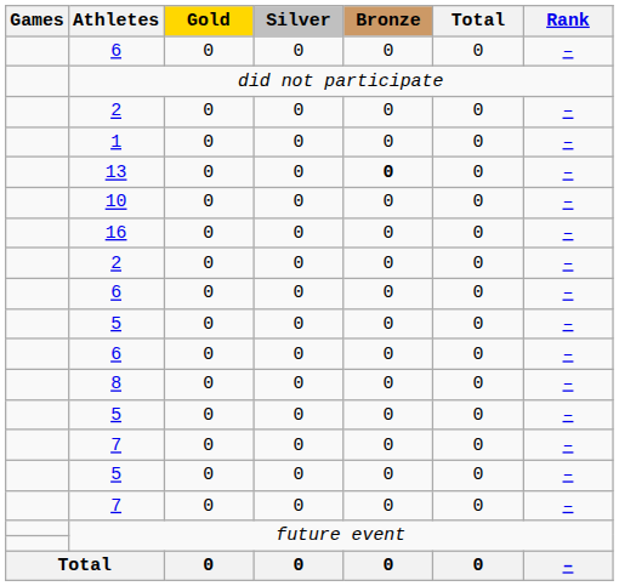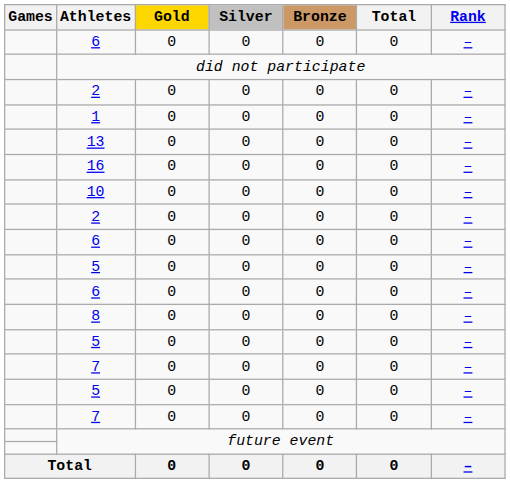13 | Bronze: bold -> normal
rows swapped: 10 <-> 16
